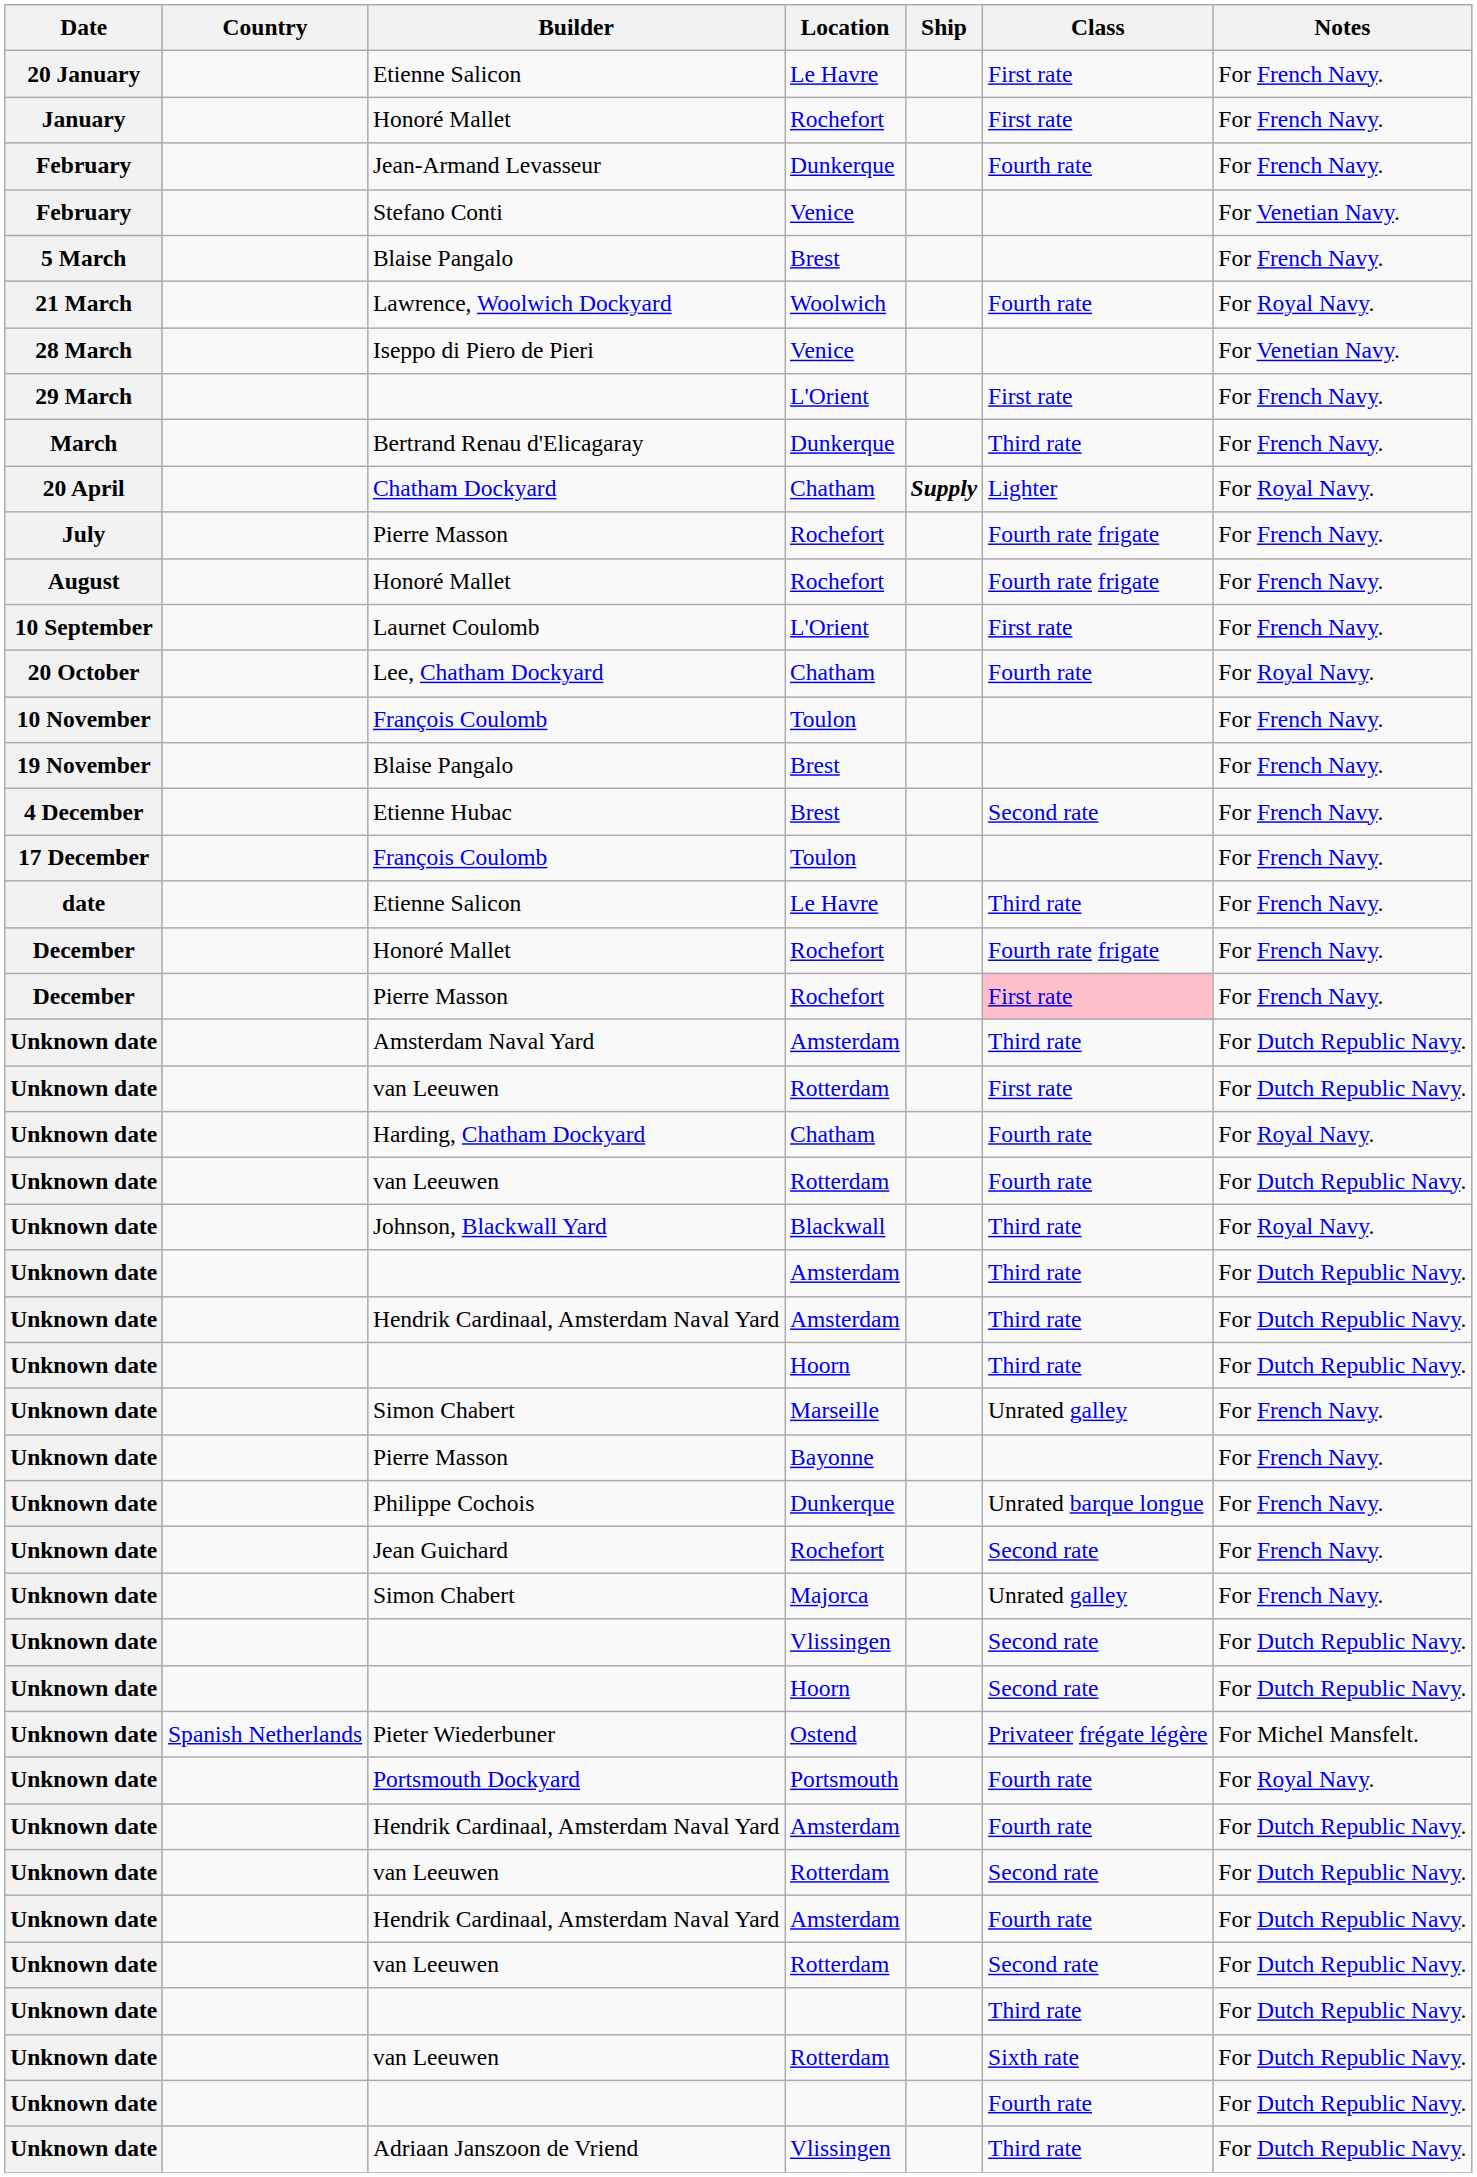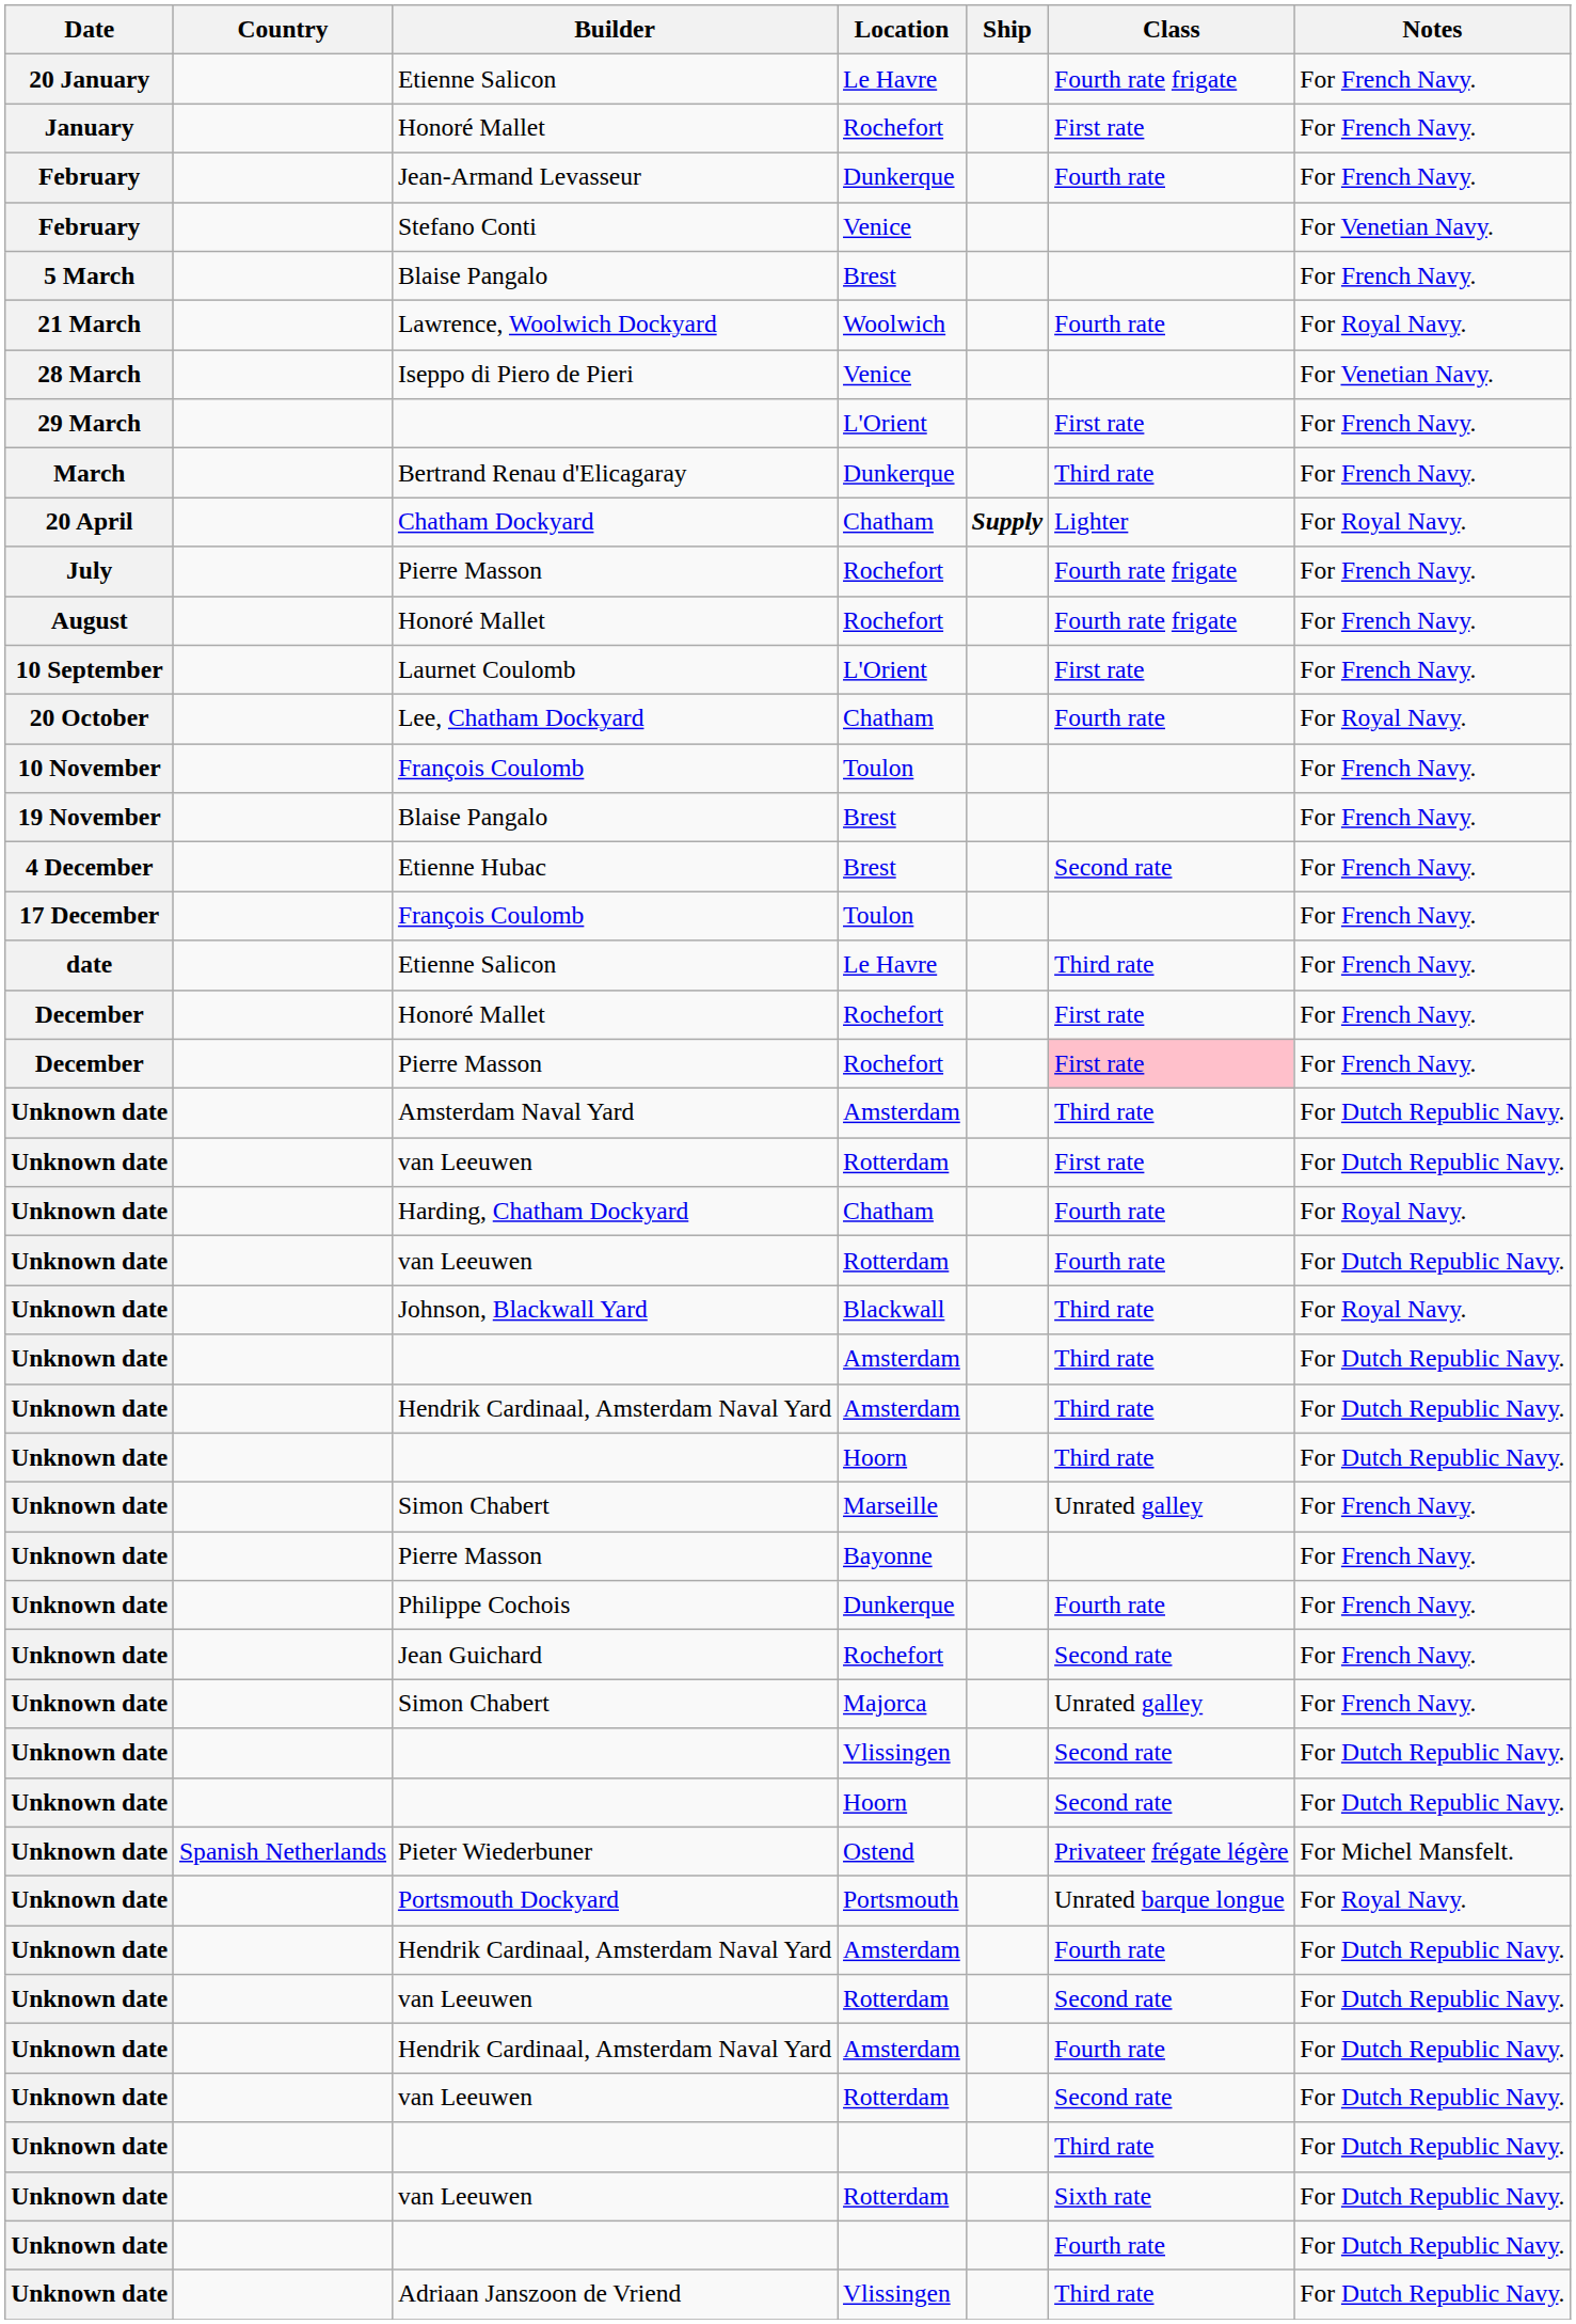20 January / Etienne Salicon | Class: First rate -> Fourth rate frigate
December / Honoré Mallet | Class: Fourth rate frigate -> First rate
Philippe Cochois | Class: Unrated barque longue -> Fourth rate
Portsmouth Dockyard | Class: Fourth rate -> Unrated barque longue
